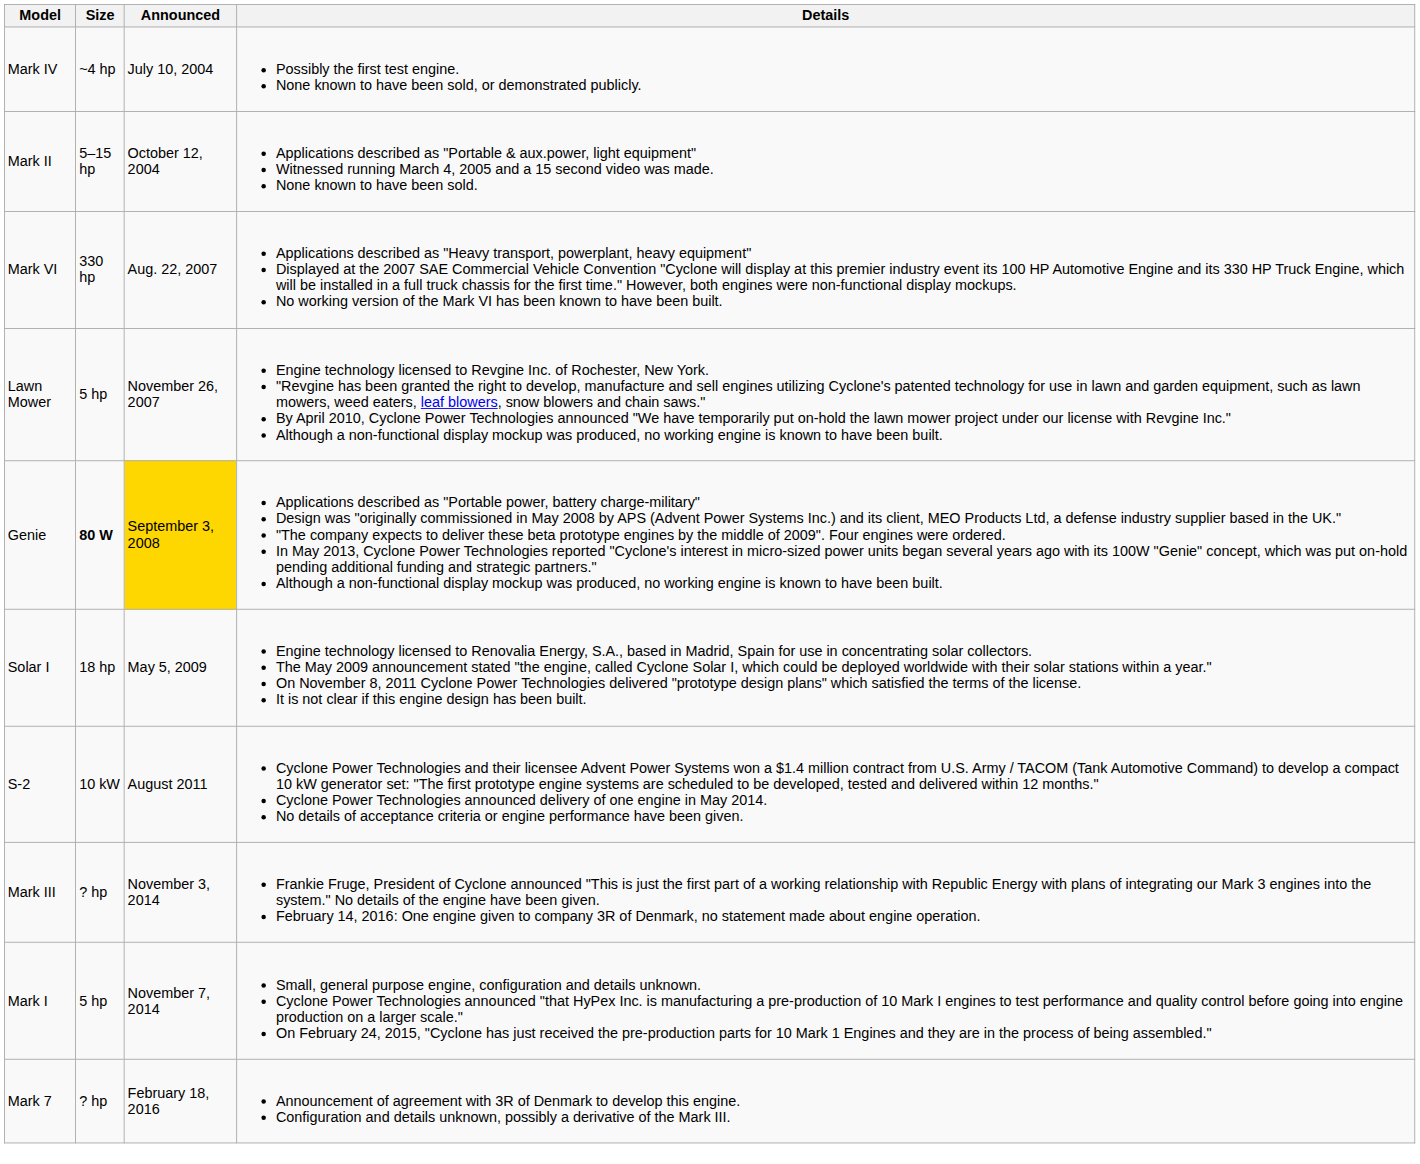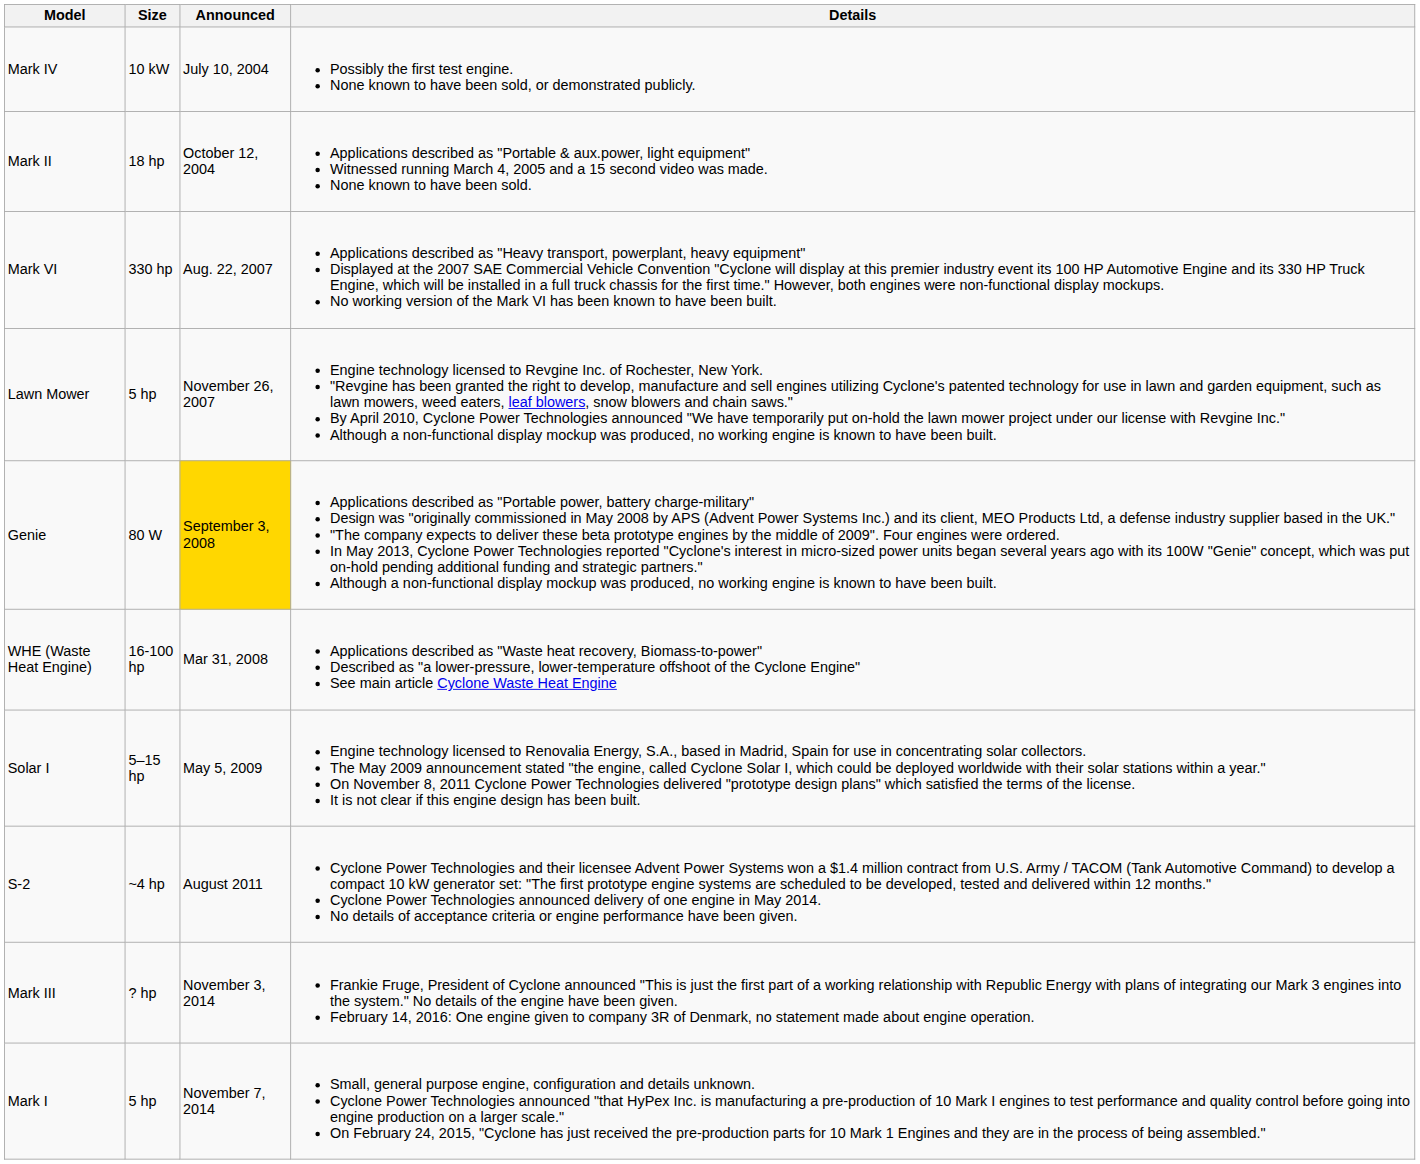Mark IV | Size: ~4 hp -> 10 kW
Mark II | Size: 5–15 hp -> 18 hp
Genie | Size: bold -> normal
+ row: WHE (Waste Heat Engine) | 16-100 hp | Mar 31, 2008 | Applications described as "Waste heat recovery, Biomass-to-power" Described as "a lower-pressure, lower-temperature offshoot of the Cyclone Engine" See main article Cyclone Waste Heat Engine
Solar I | Size: 18 hp -> 5–15 hp
S-2 | Size: 10 kW -> ~4 hp
- row: Mark 7 | ? hp | February 18, 2016 | Announcement of agreement with 3R of Denmark to develop this engine. Configuration and details unknown, possibly a derivative of the Mark III.
